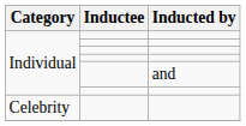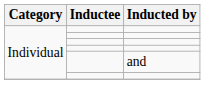- row: Celebrity
